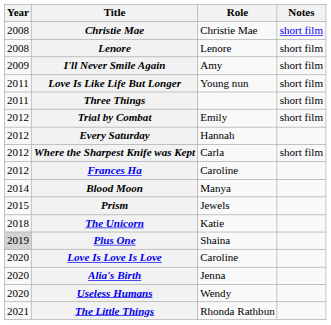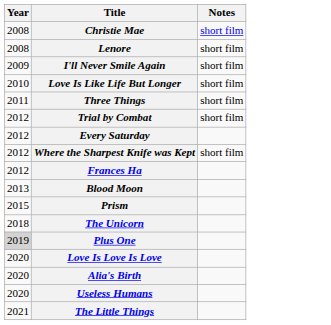- column: Role | Christie Mae | Lenore | Amy | Young nun | Emily | Hannah | Carla | Caroline | Manya | Jewels | Katie | Shaina | Caroline | Jenna | Wendy | Rhonda Rathbun
Love Is Like Life But Longer | Year: 2011 -> 2010
Blood Moon | Year: 2014 -> 2013
